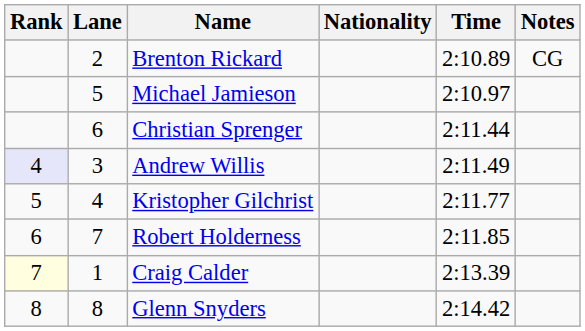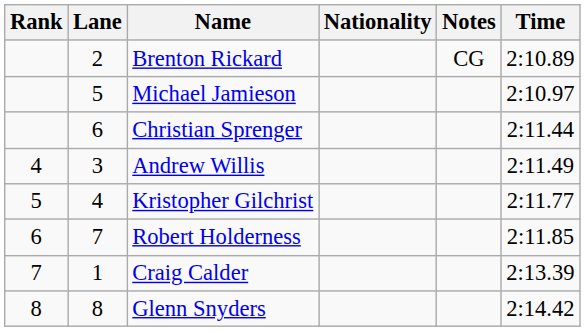columns swapped: Time <-> Notes
Andrew Willis | Rank: lavender background -> no background
Craig Calder | Rank: lightyellow background -> no background
